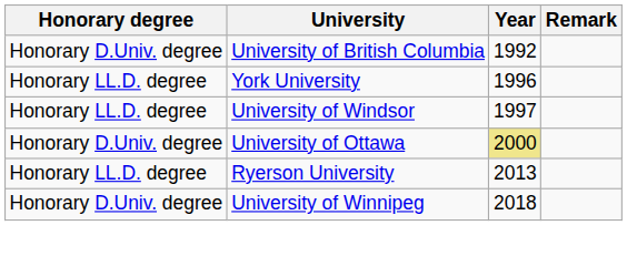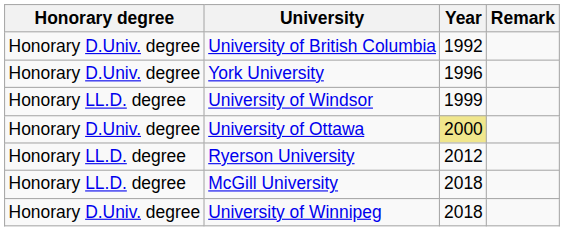York University | Honorary degree: Honorary LL.D. degree -> Honorary D.Univ. degree
University of Windsor | Year: 1997 -> 1999
Ryerson University | Year: 2013 -> 2012
+ row: Honorary LL.D. degree | McGill University | 2018
